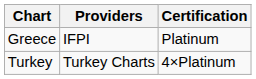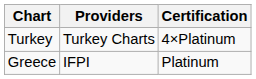rows swapped: Greece <-> Turkey
